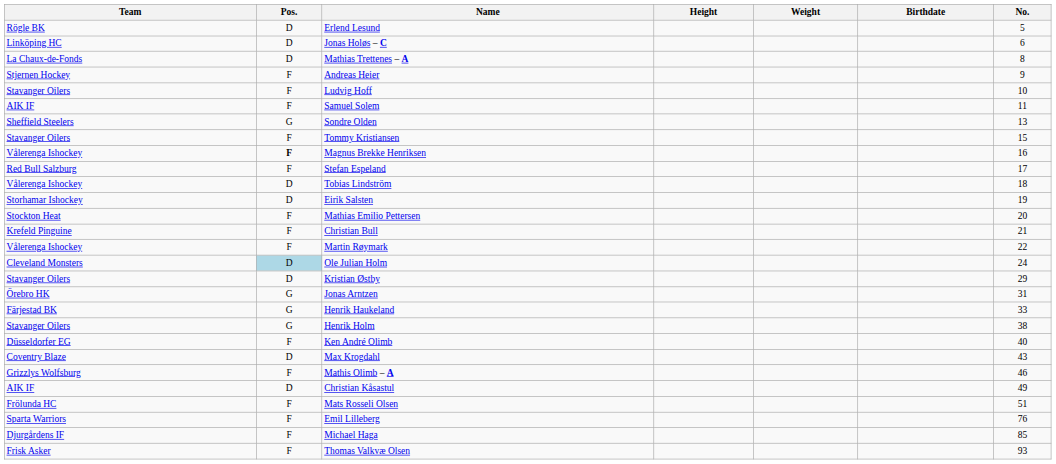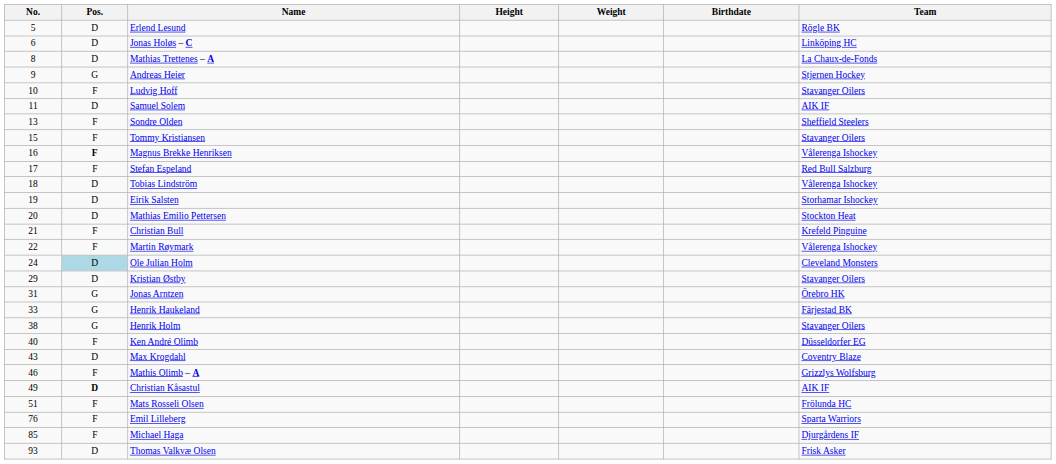columns swapped: No. <-> Team
Andreas Heier | Pos.: F -> G
Samuel Solem | Pos.: F -> D
Sondre Olden | Pos.: G -> F
Mathias Emilio Pettersen | Pos.: F -> D
Christian Kåsastul | Pos.: normal -> bold
Thomas Valkvæ Olsen | Pos.: F -> D
